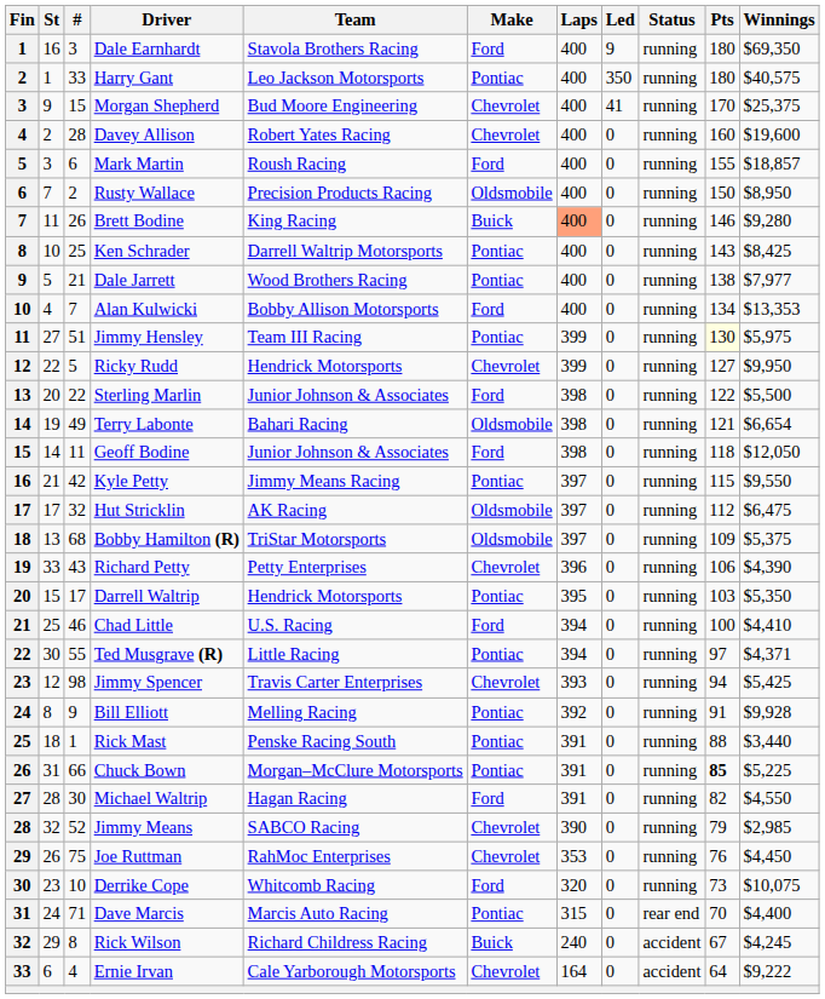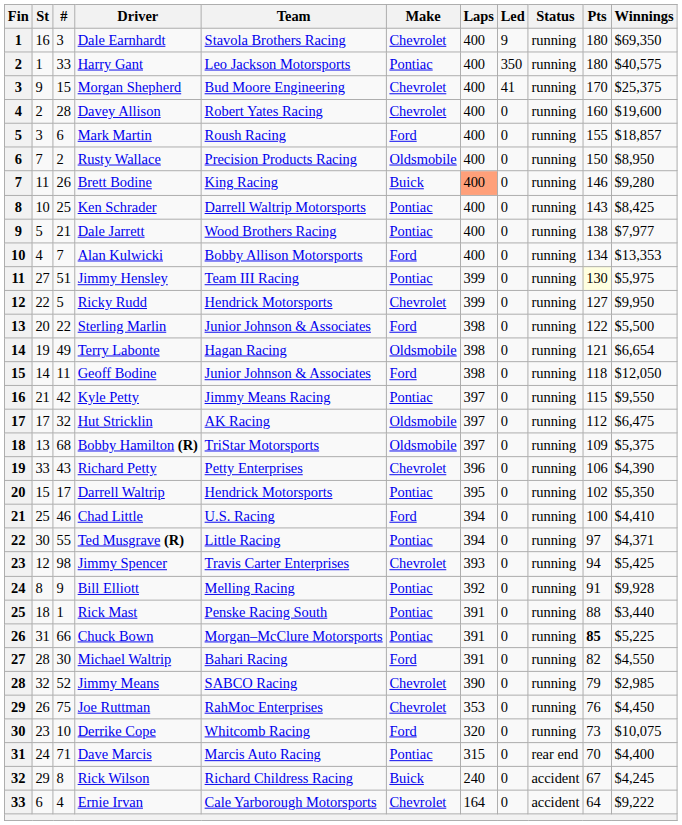Dale Earnhardt | Make: Ford -> Chevrolet
Terry Labonte | Team: Bahari Racing -> Hagan Racing
Darrell Waltrip | Pts: 103 -> 102
Michael Waltrip | Team: Hagan Racing -> Bahari Racing
